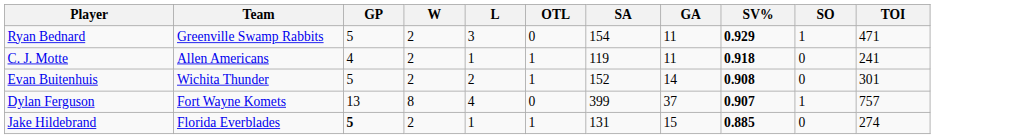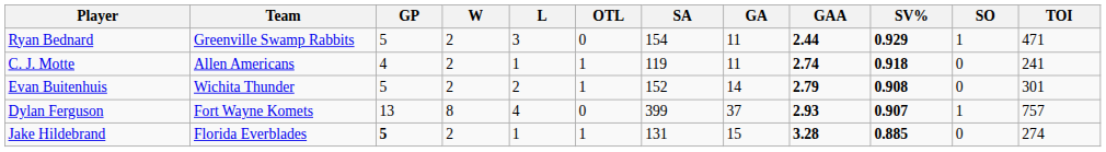+ column: GAA | 2.44 | 2.74 | 2.79 | 2.93 | 3.28
